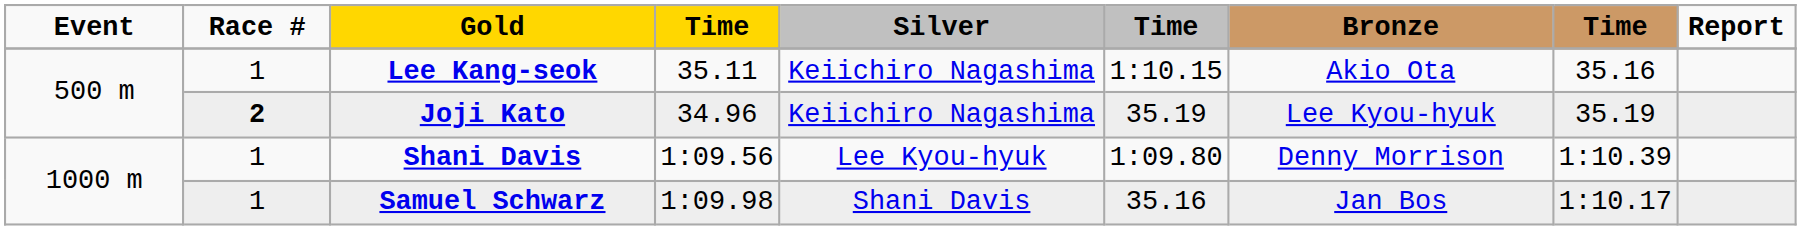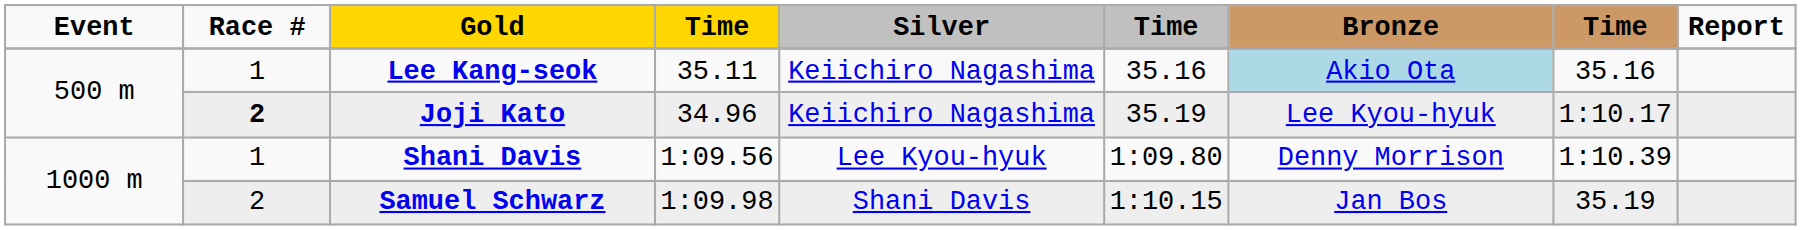Lee Kang-seok | column 6: 1:10.15 -> 35.16
Lee Kang-seok | Bronze: no background -> lightblue background
Joji Kato | column 8: 35.19 -> 1:10.17
Samuel Schwarz | Race #: 1 -> 2
Samuel Schwarz | column 6: 35.16 -> 1:10.15
Samuel Schwarz | column 8: 1:10.17 -> 35.19
